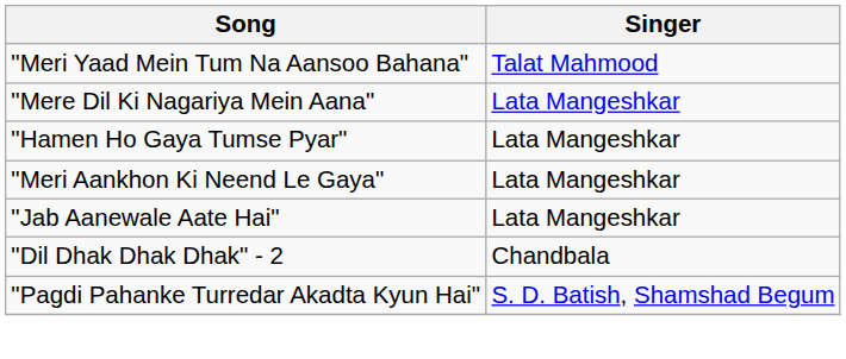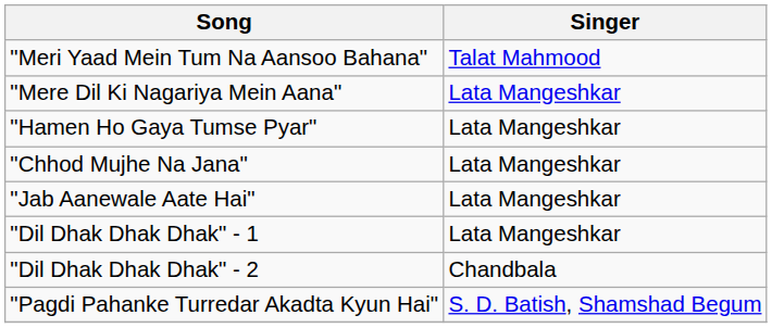- row: "Meri Aankhon Ki Neend Le Gaya" | Lata Mangeshkar
+ row: "Chhod Mujhe Na Jana" | Lata Mangeshkar
+ row: "Dil Dhak Dhak Dhak" - 1 | Lata Mangeshkar
